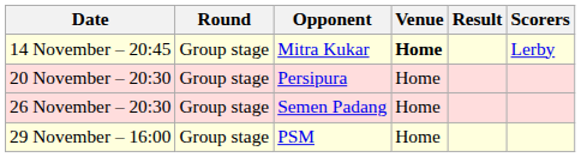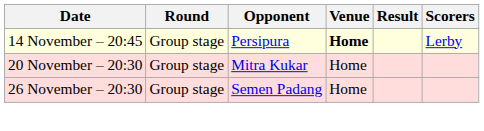14 November – 20:45 | Opponent: Mitra Kukar -> Persipura
20 November – 20:30 | Opponent: Persipura -> Mitra Kukar
- row: 29 November – 16:00 | Group stage | PSM | Home
